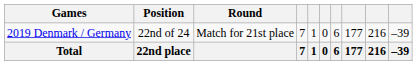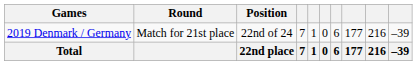columns swapped: Round <-> Position
